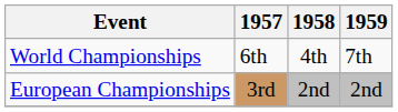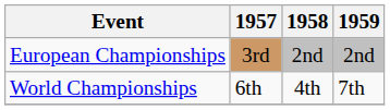rows swapped: World Championships <-> European Championships
